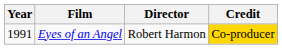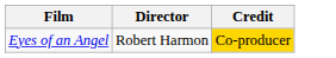- column: Year | 1991
